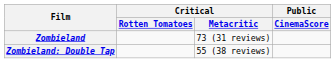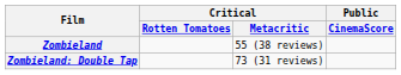Zombieland | Critical / Metacritic: 73 (31 reviews) -> 55 (38 reviews)
Zombieland: Double Tap | Critical / Metacritic: 55 (38 reviews) -> 73 (31 reviews)
